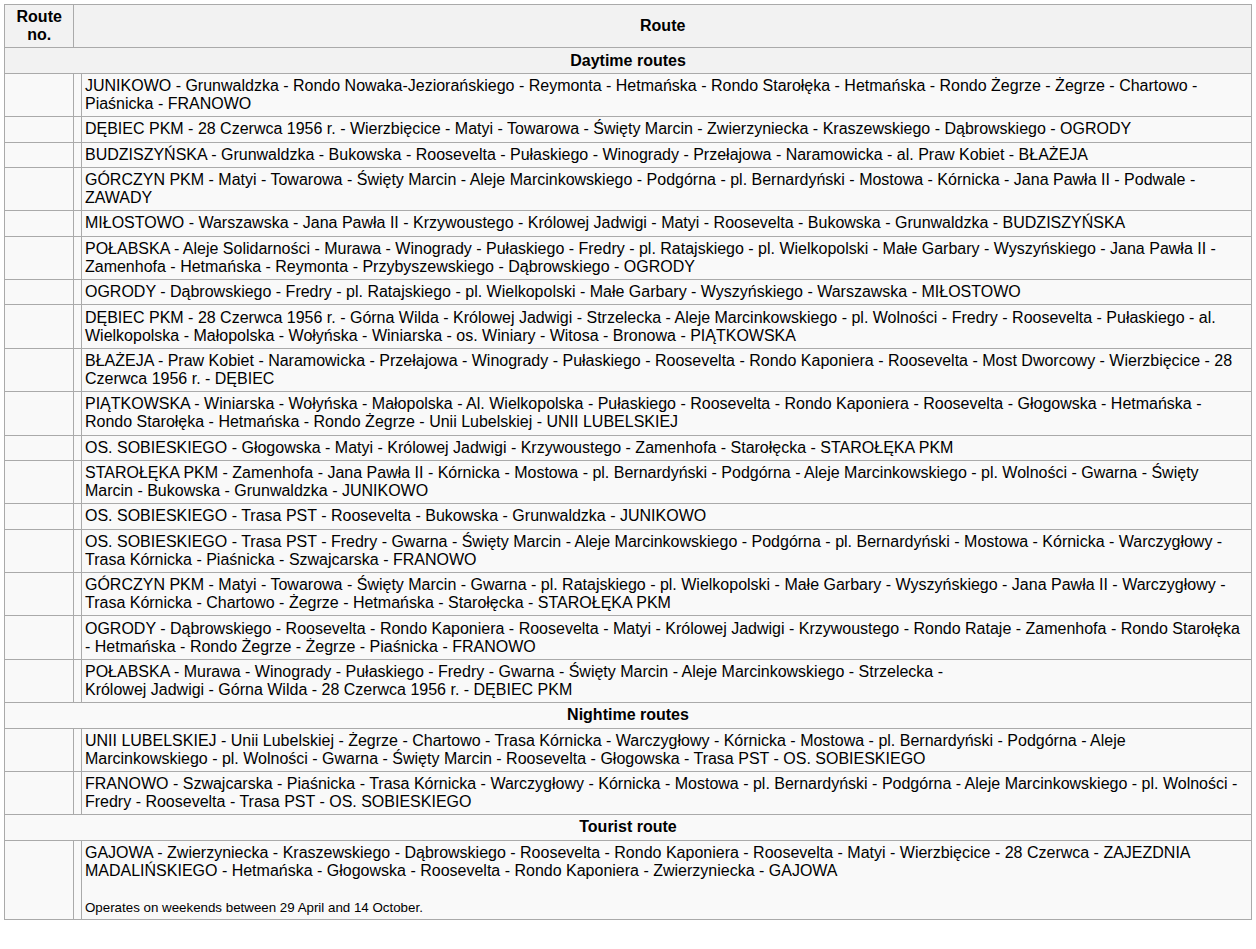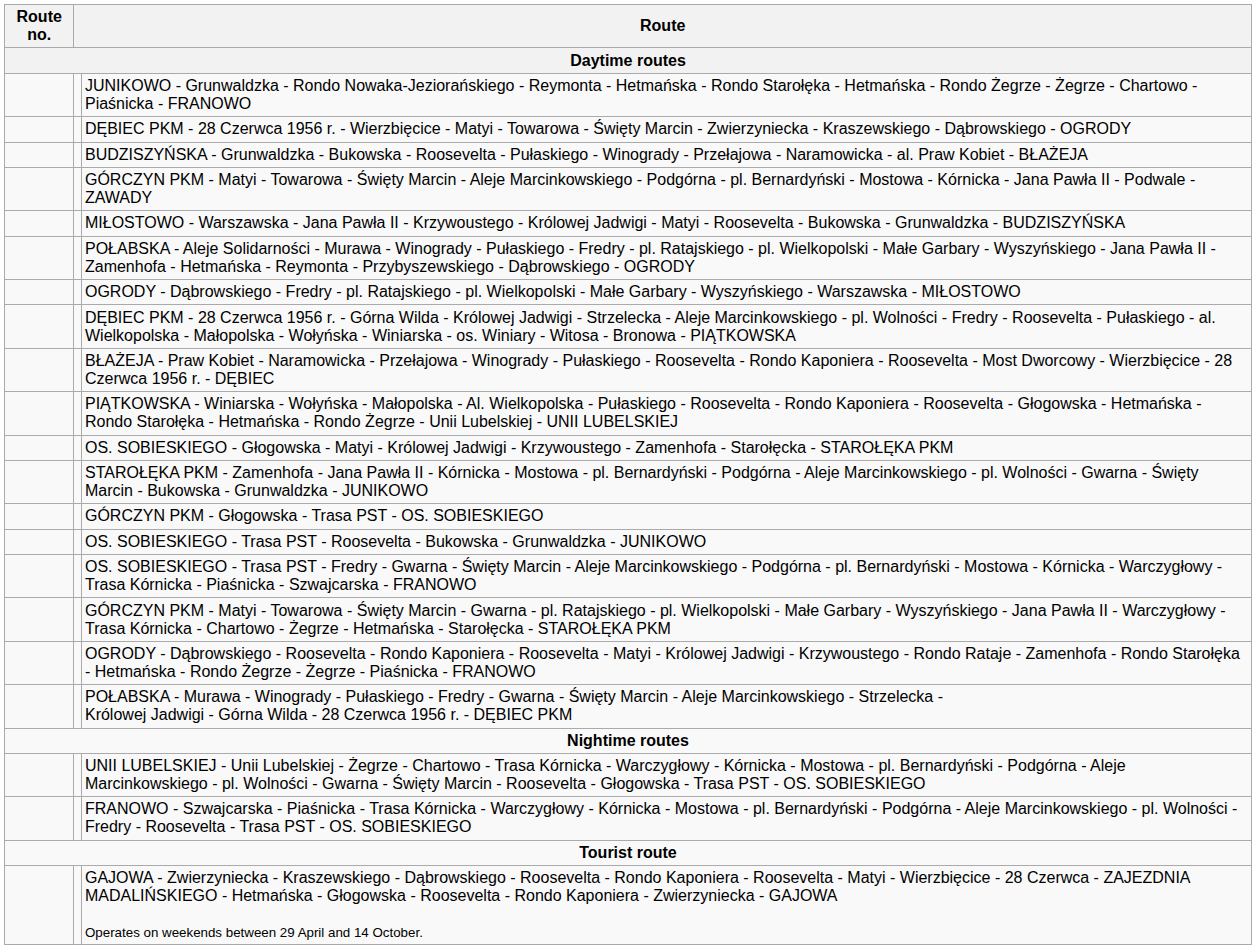+ row: GÓRCZYN PKM - Głogowska - Trasa PST - OS. SOBIESKIEGO
